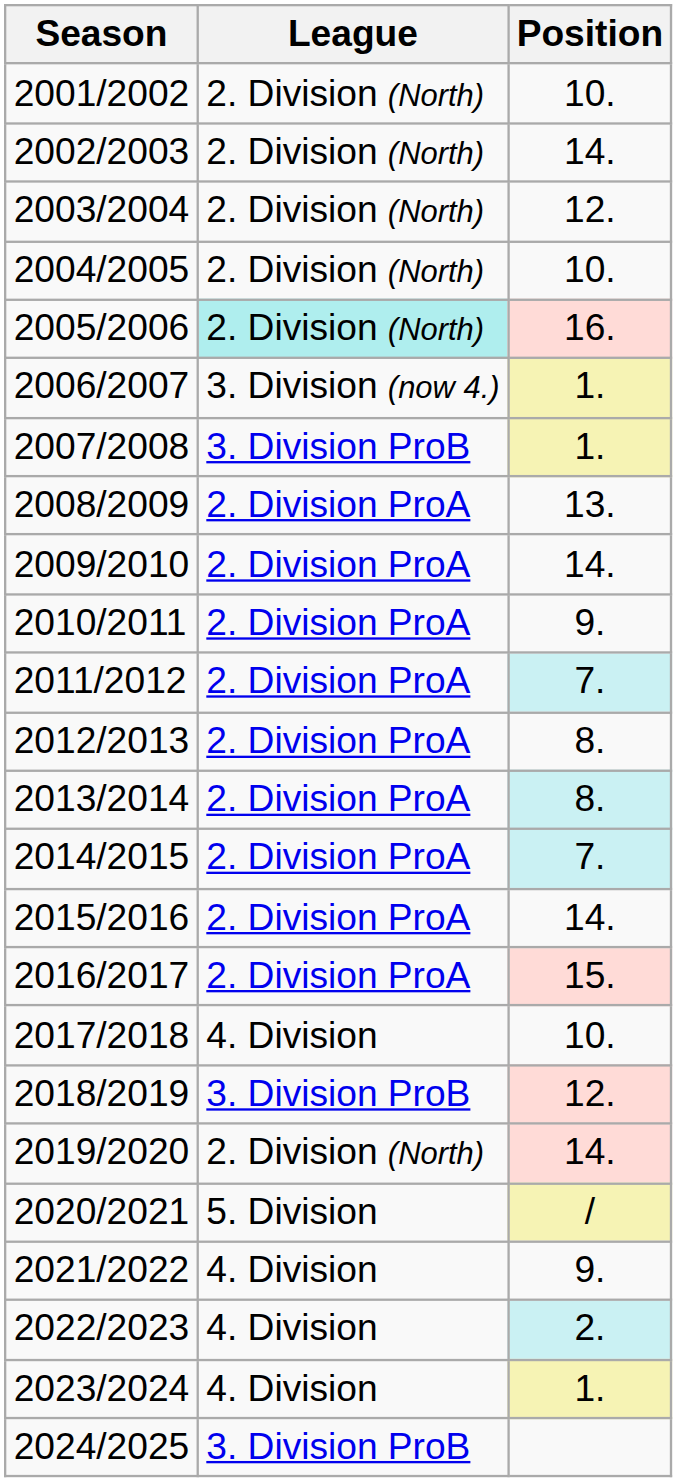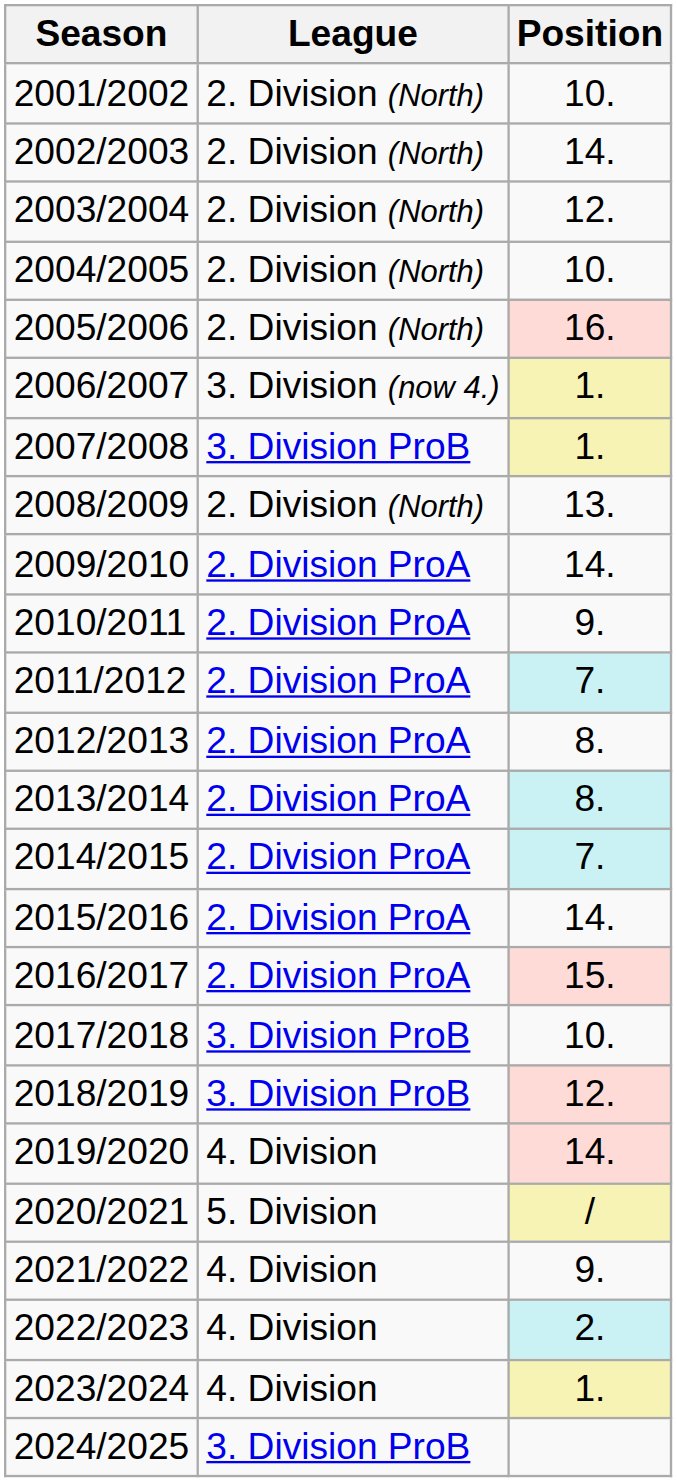2005/2006 | League: paleturquoise background -> no background
2008/2009 | League: 2. Division ProA -> 2. Division (North)
2017/2018 | League: 4. Division -> 3. Division ProB
2019/2020 | League: 2. Division (North) -> 4. Division
